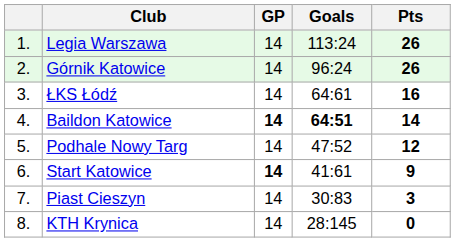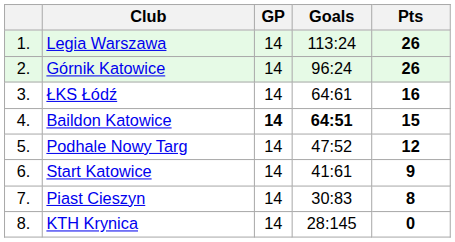Baildon Katowice | Pts: 14 -> 15
Start Katowice | GP: bold -> normal
Piast Cieszyn | Pts: 3 -> 8
